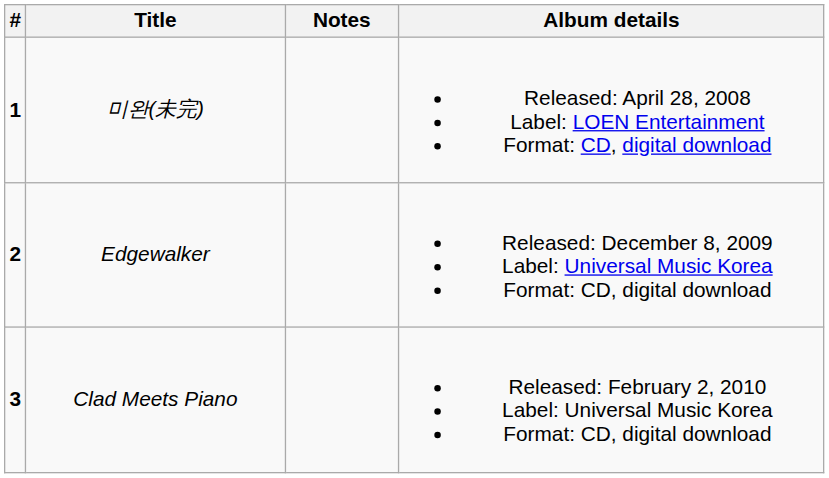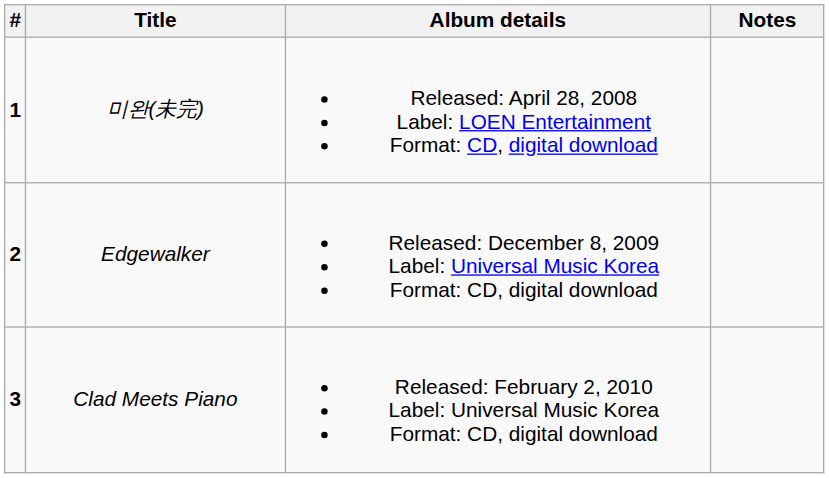columns swapped: Album details <-> Notes
